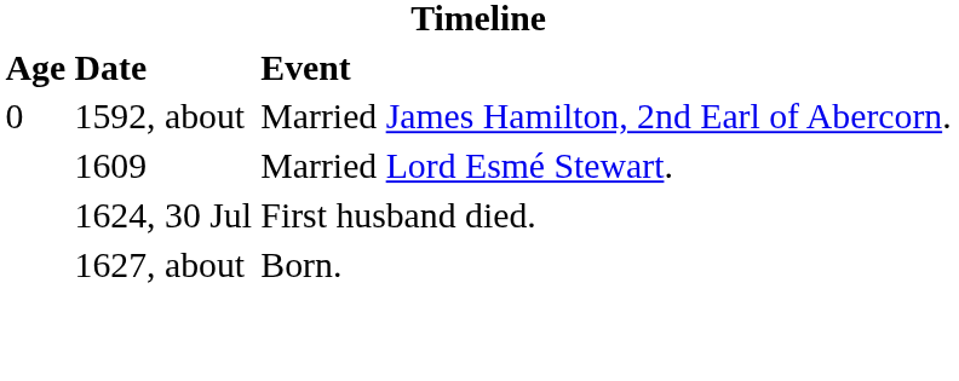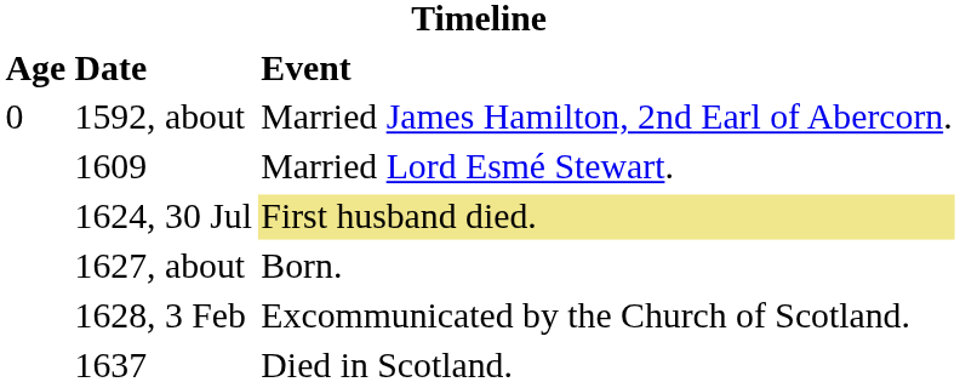1624, 30 Jul | Event: no background -> khaki background
+ row: 1628, 3 Feb | Excommunicated by the Church of Scotland.
+ row: 1637 | Died in Scotland.
